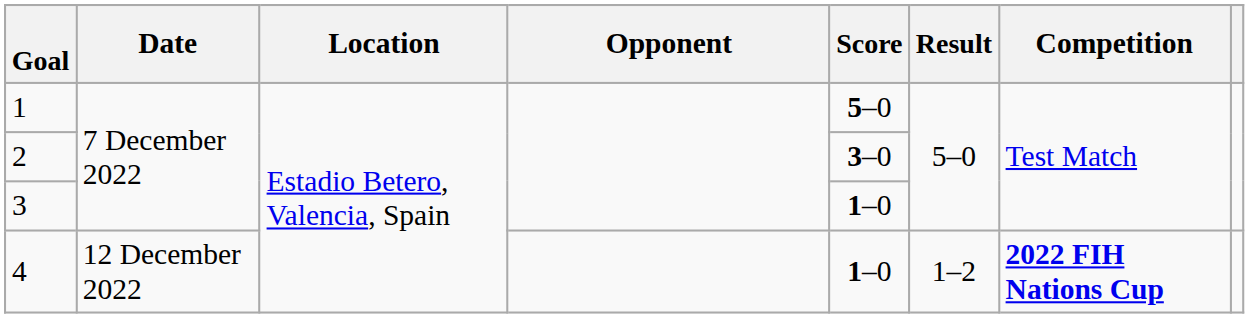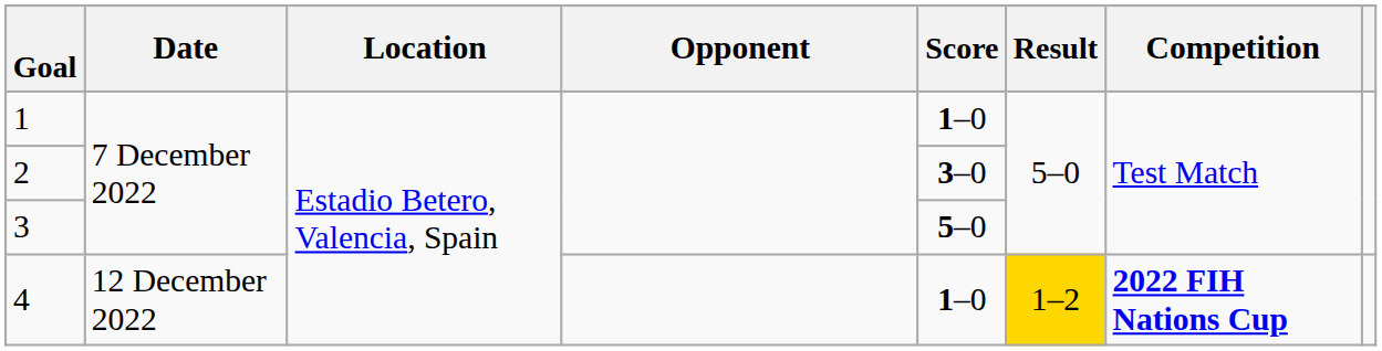1 | Score: 5–0 -> 1–0
3 | Score: 1–0 -> 5–0
4 | Result: no background -> gold background
